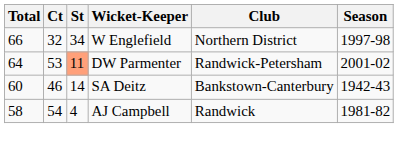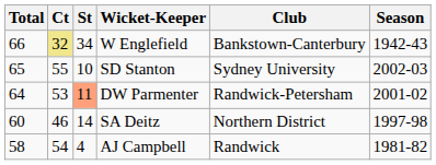W Englefield | Ct: no background -> khaki background
W Englefield | Club: Northern District -> Bankstown-Canterbury
W Englefield | Season: 1997-98 -> 1942-43
+ row: 65 | 55 | 10 | SD Stanton | Sydney University | 2002-03
SA Deitz | Club: Bankstown-Canterbury -> Northern District
SA Deitz | Season: 1942-43 -> 1997-98
